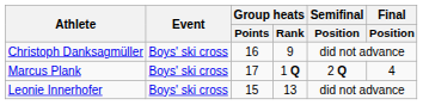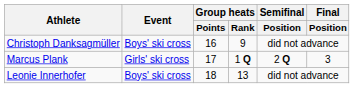Marcus Plank | Event: Boys' ski cross -> Girls' ski cross
Marcus Plank | Final / Position: 4 -> 3
Leonie Innerhofer | Group heats / Points: 15 -> 18
